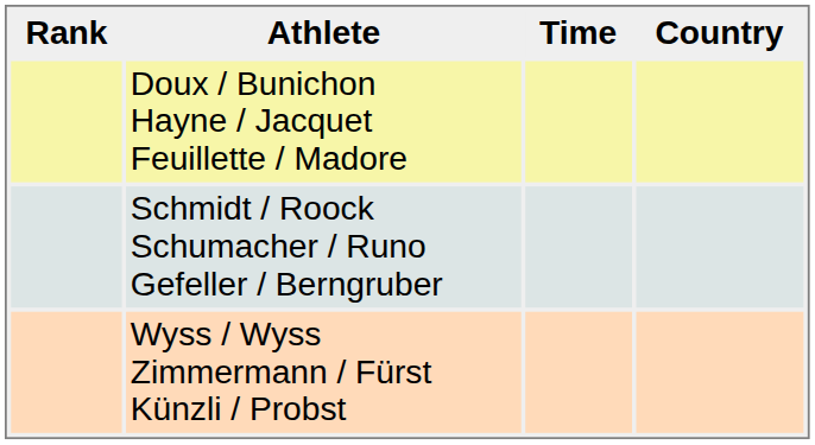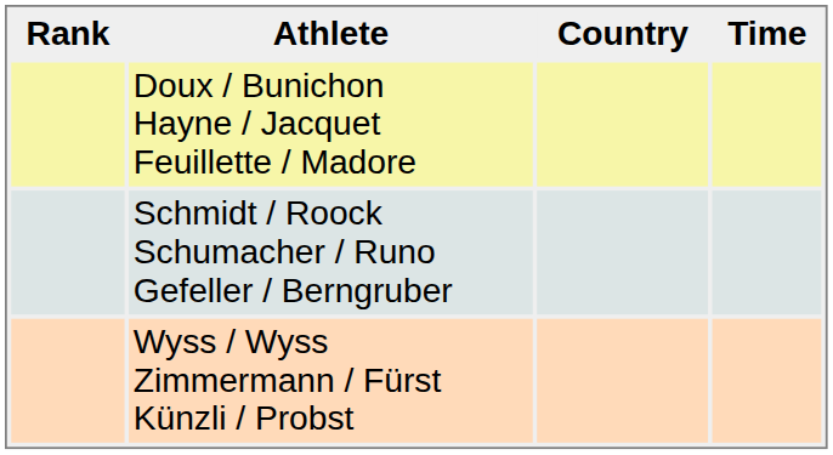columns swapped: Country <-> Time
